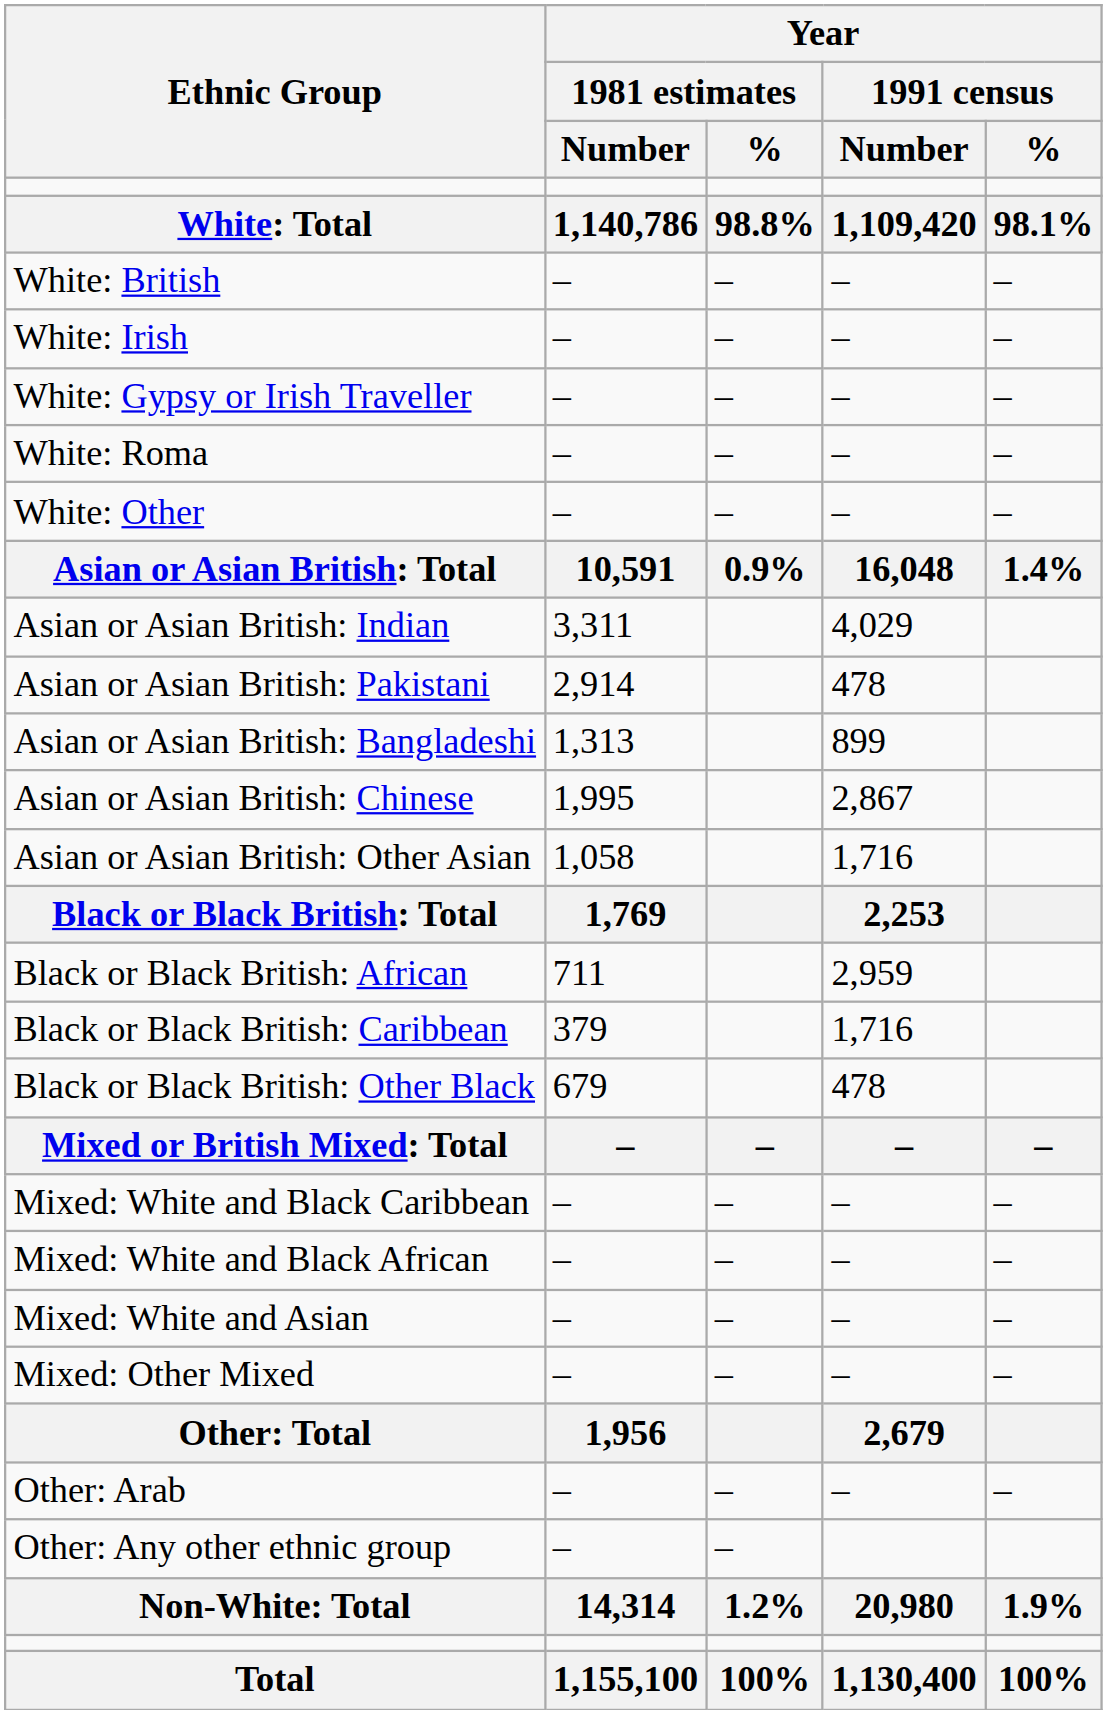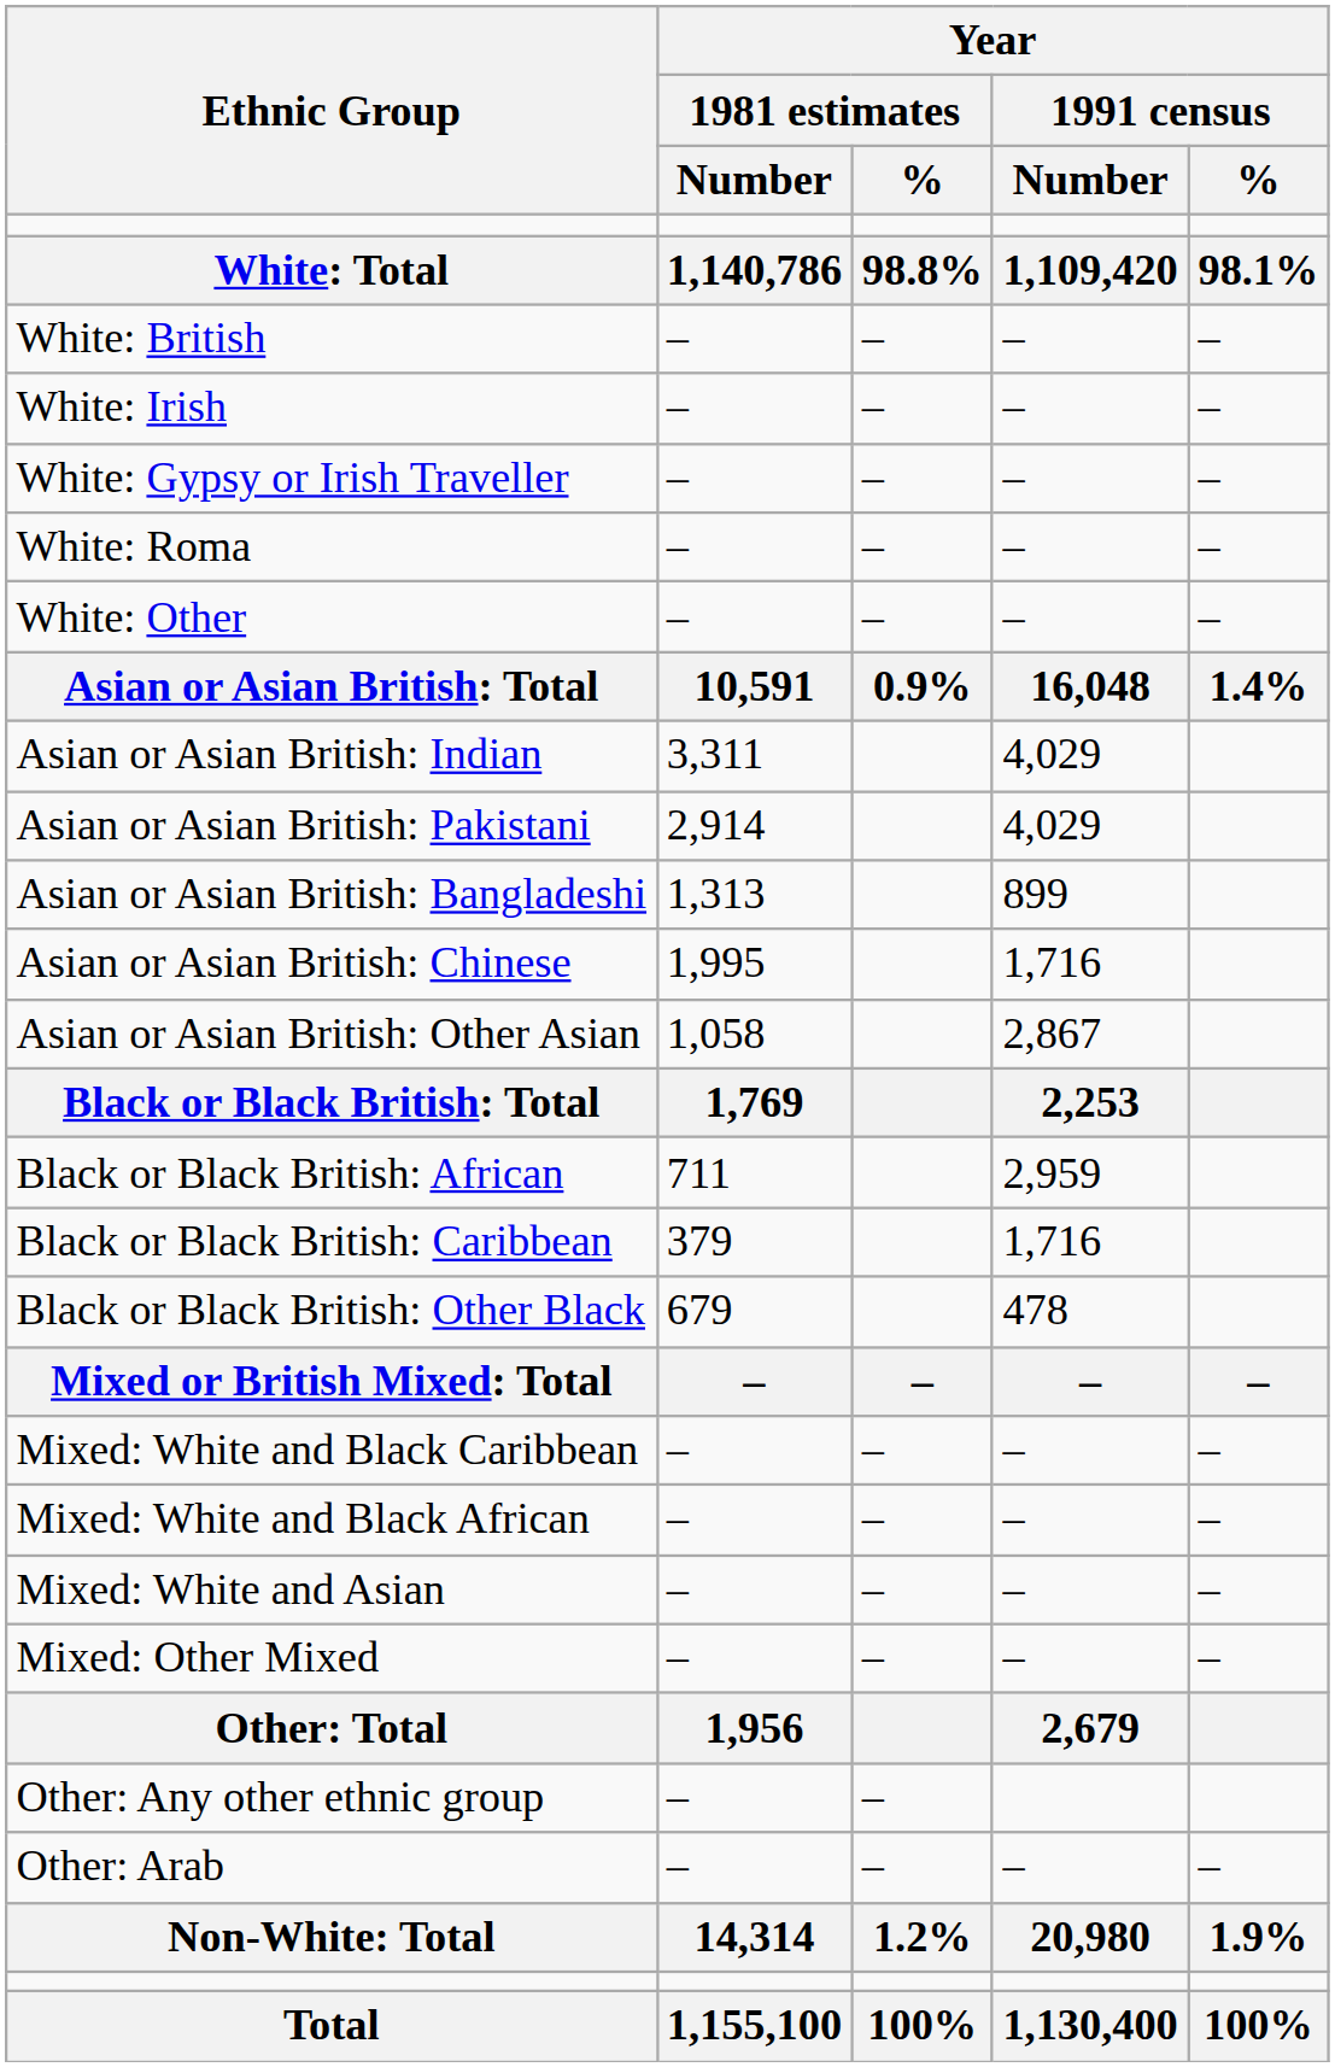Asian or Asian British: Pakistani | Year / 1991 census / Number: 478 -> 4,029
Asian or Asian British: Chinese | Year / 1991 census / Number: 2,867 -> 1,716
Asian or Asian British: Other Asian | Year / 1991 census / Number: 1,716 -> 2,867
rows swapped: Other: Arab <-> Other: Any other ethnic group
